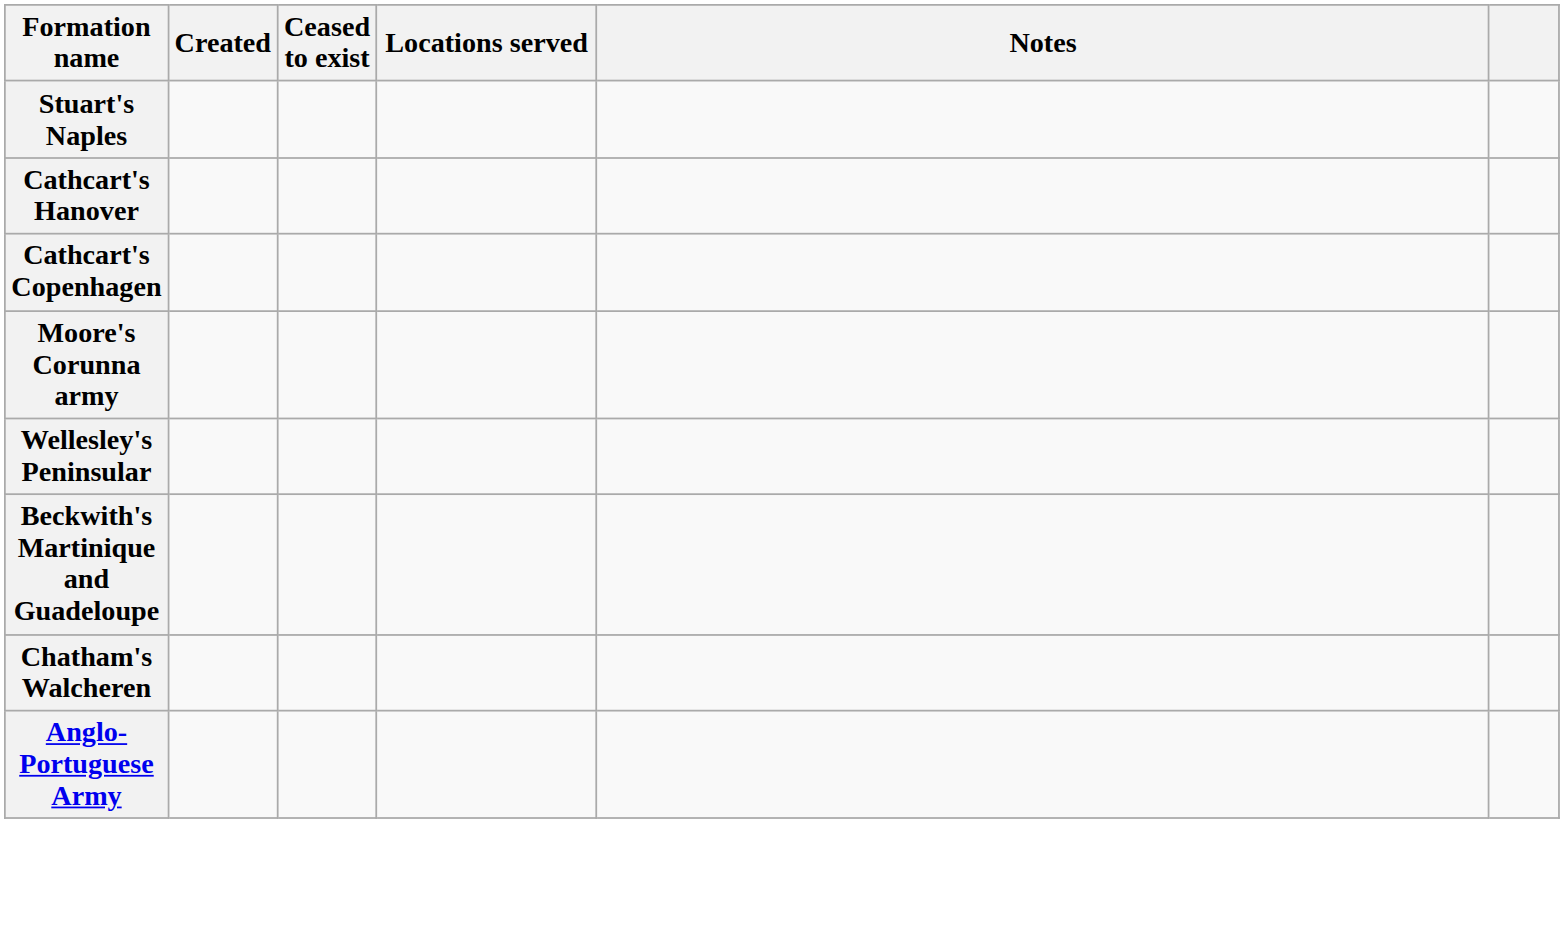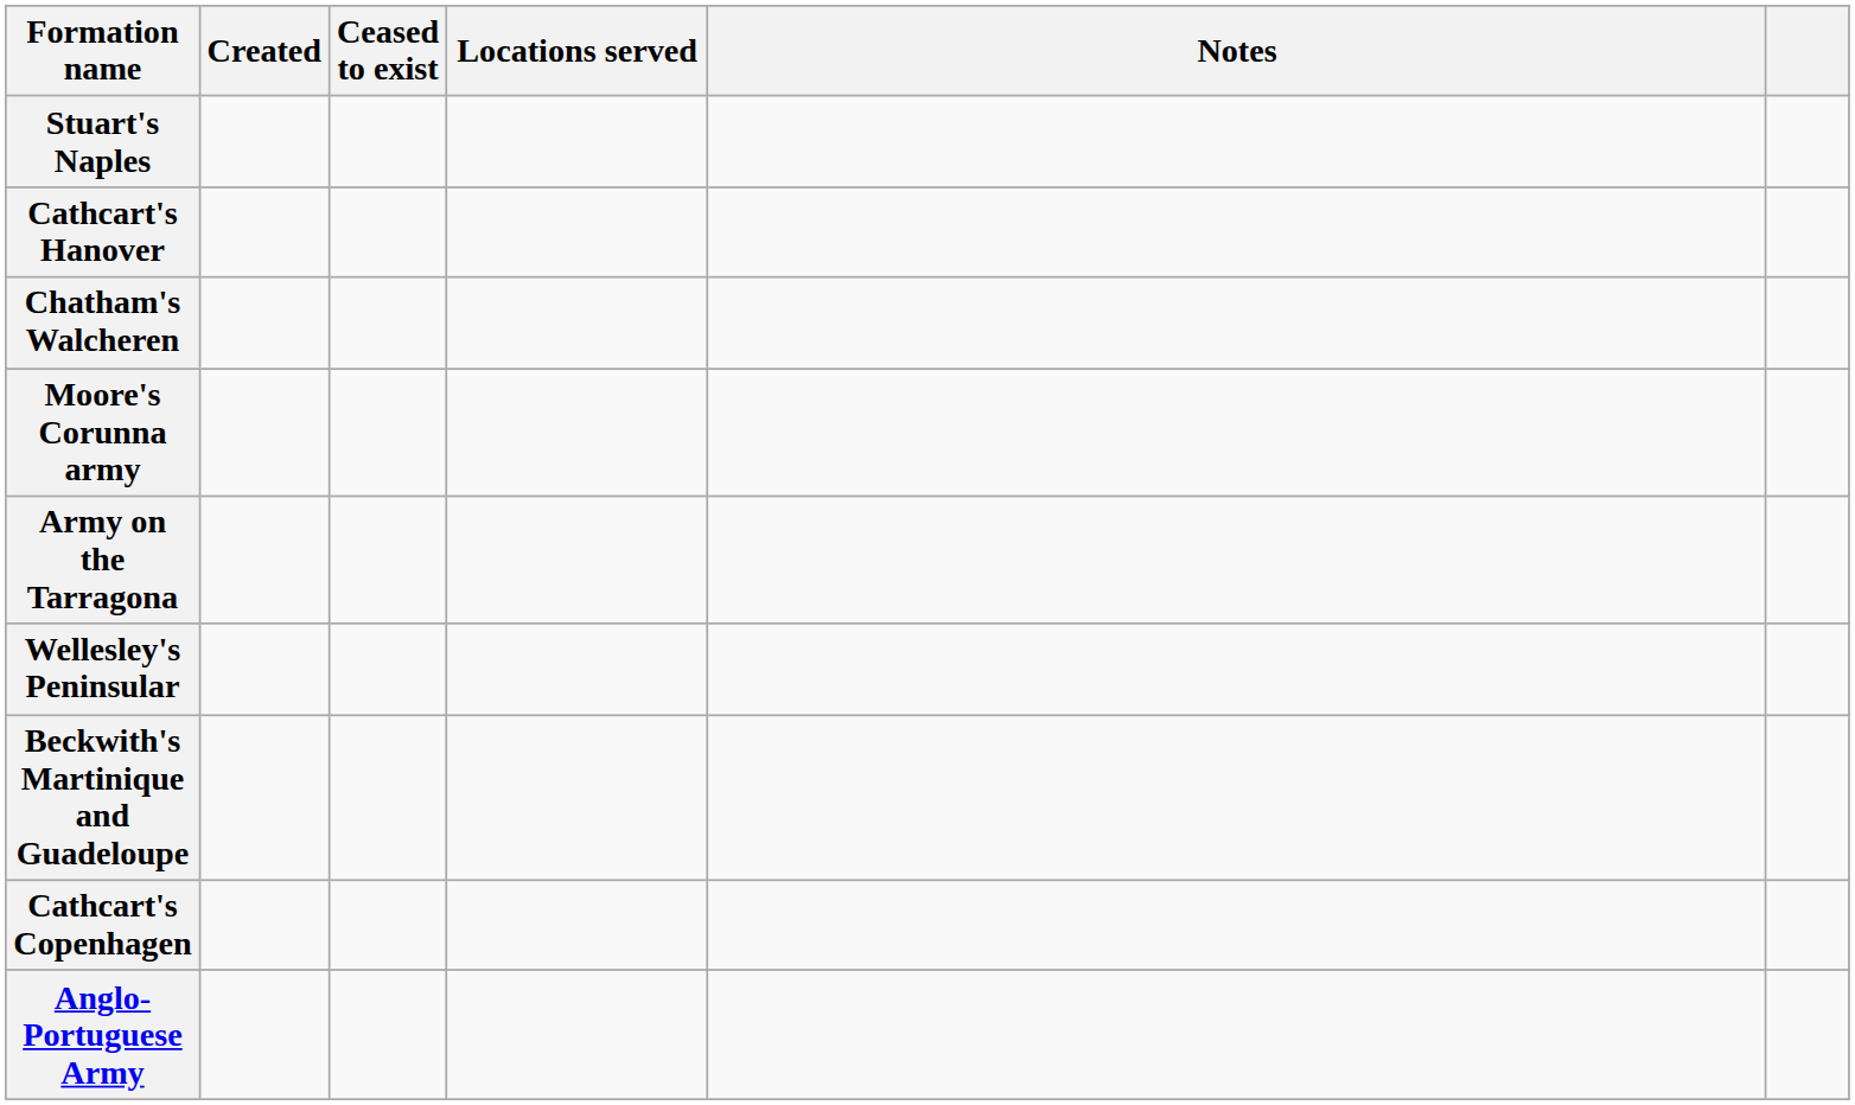rows swapped: Cathcart's Copenhagen <-> Chatham's Walcheren
+ row: Army on the Tarragona
